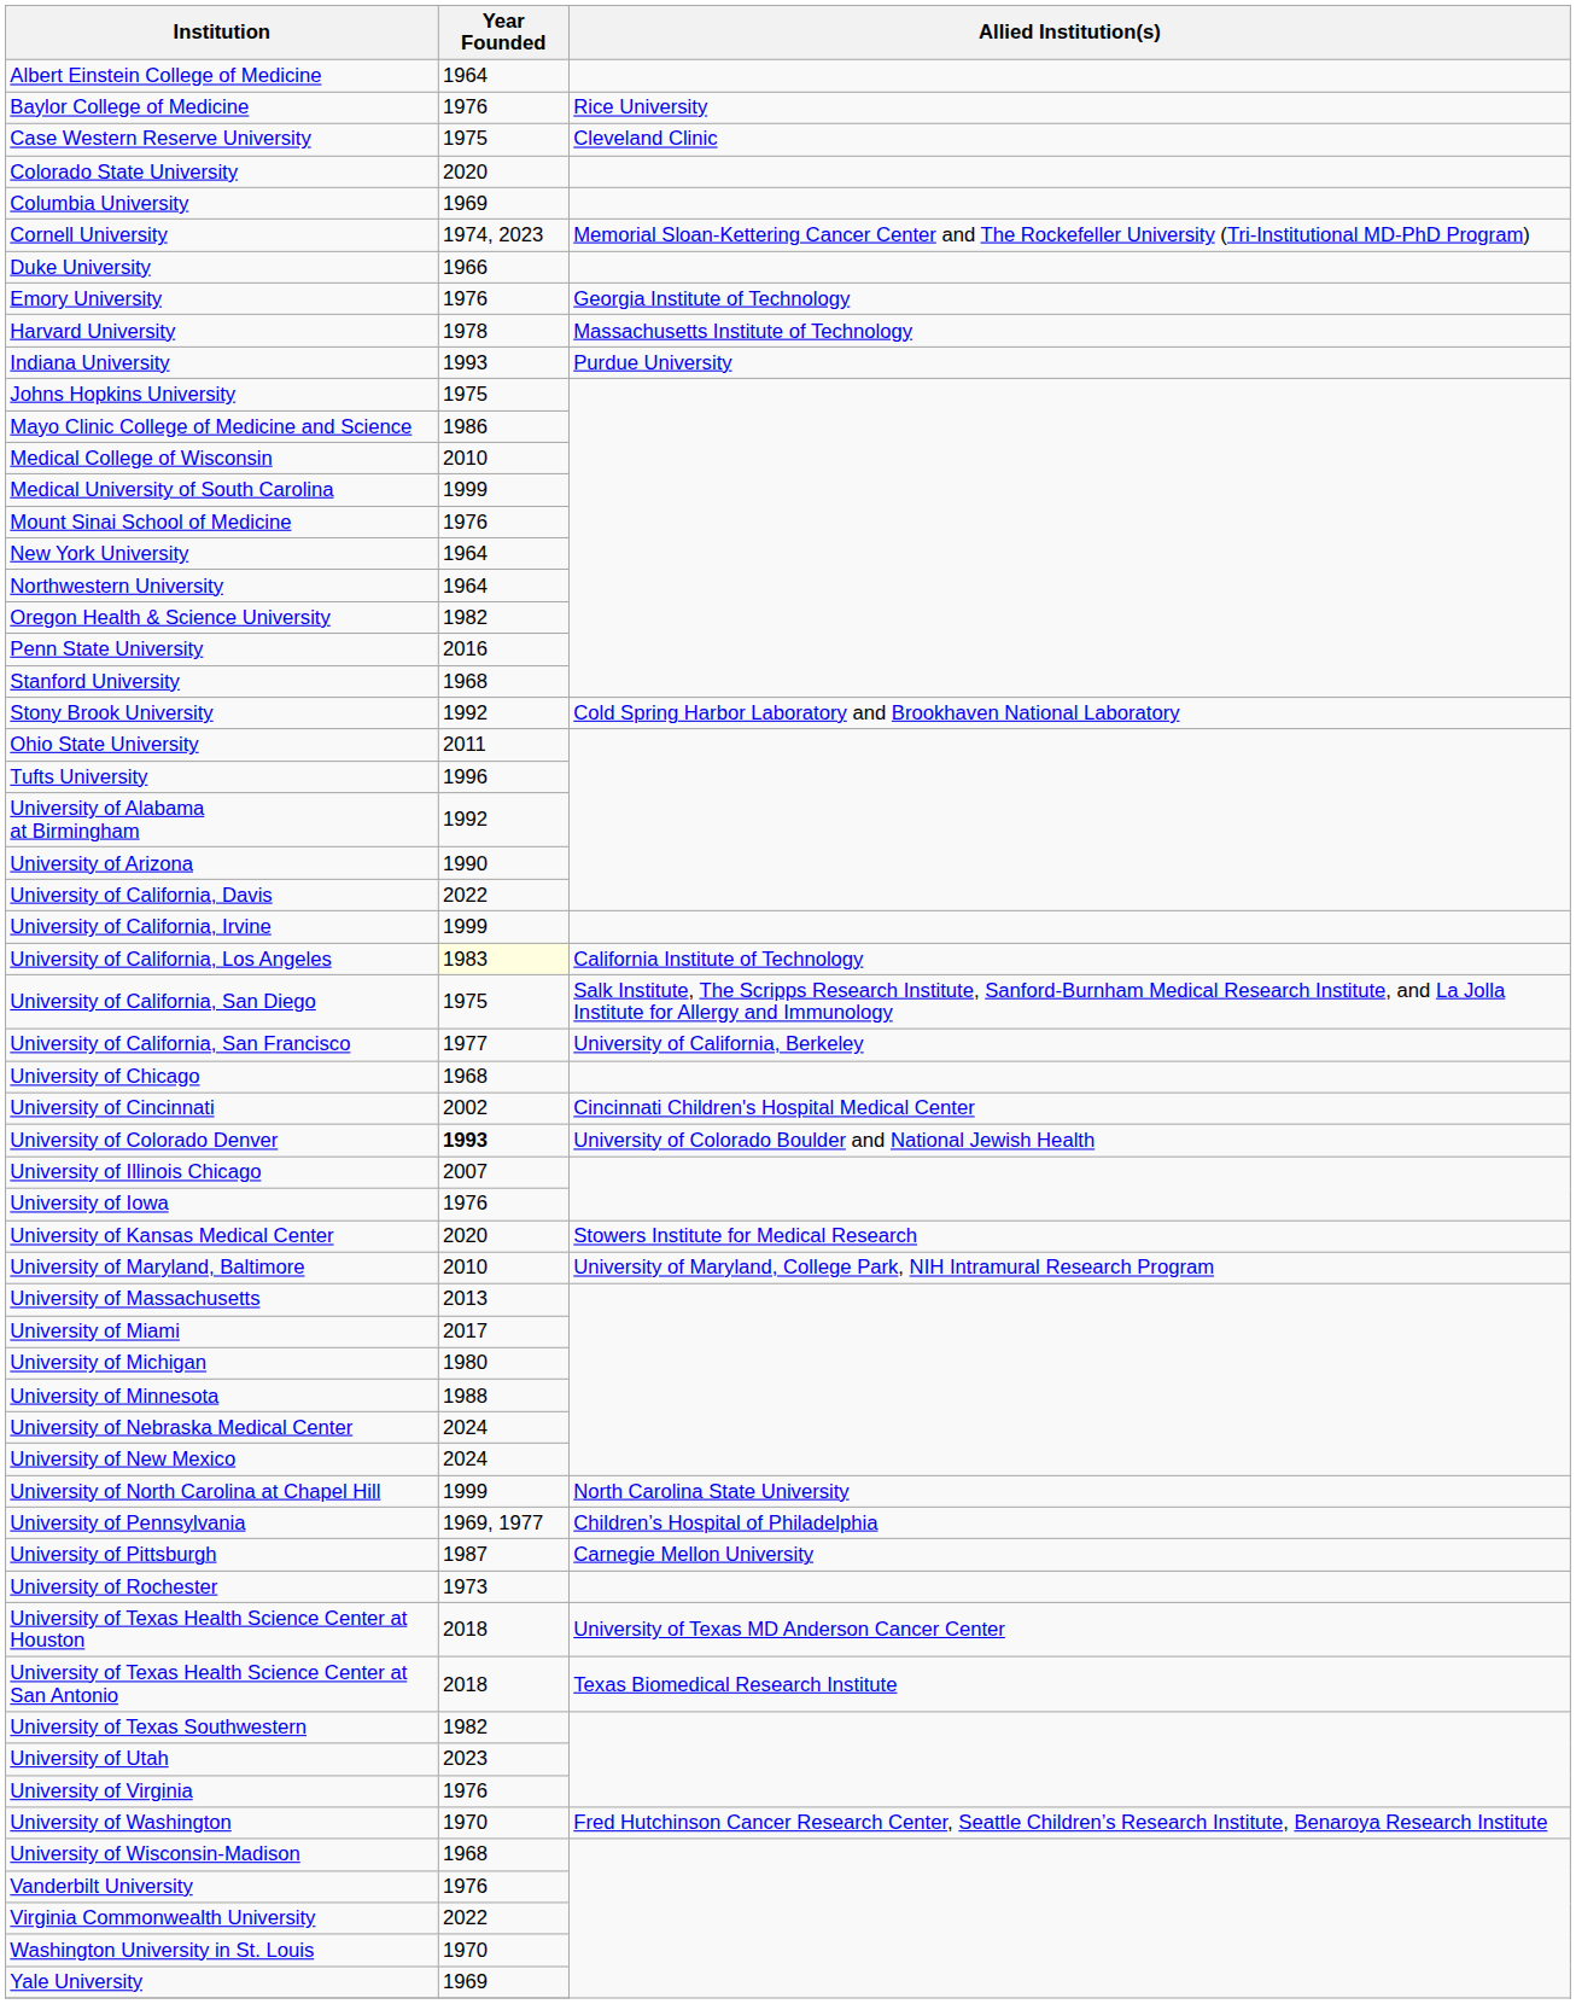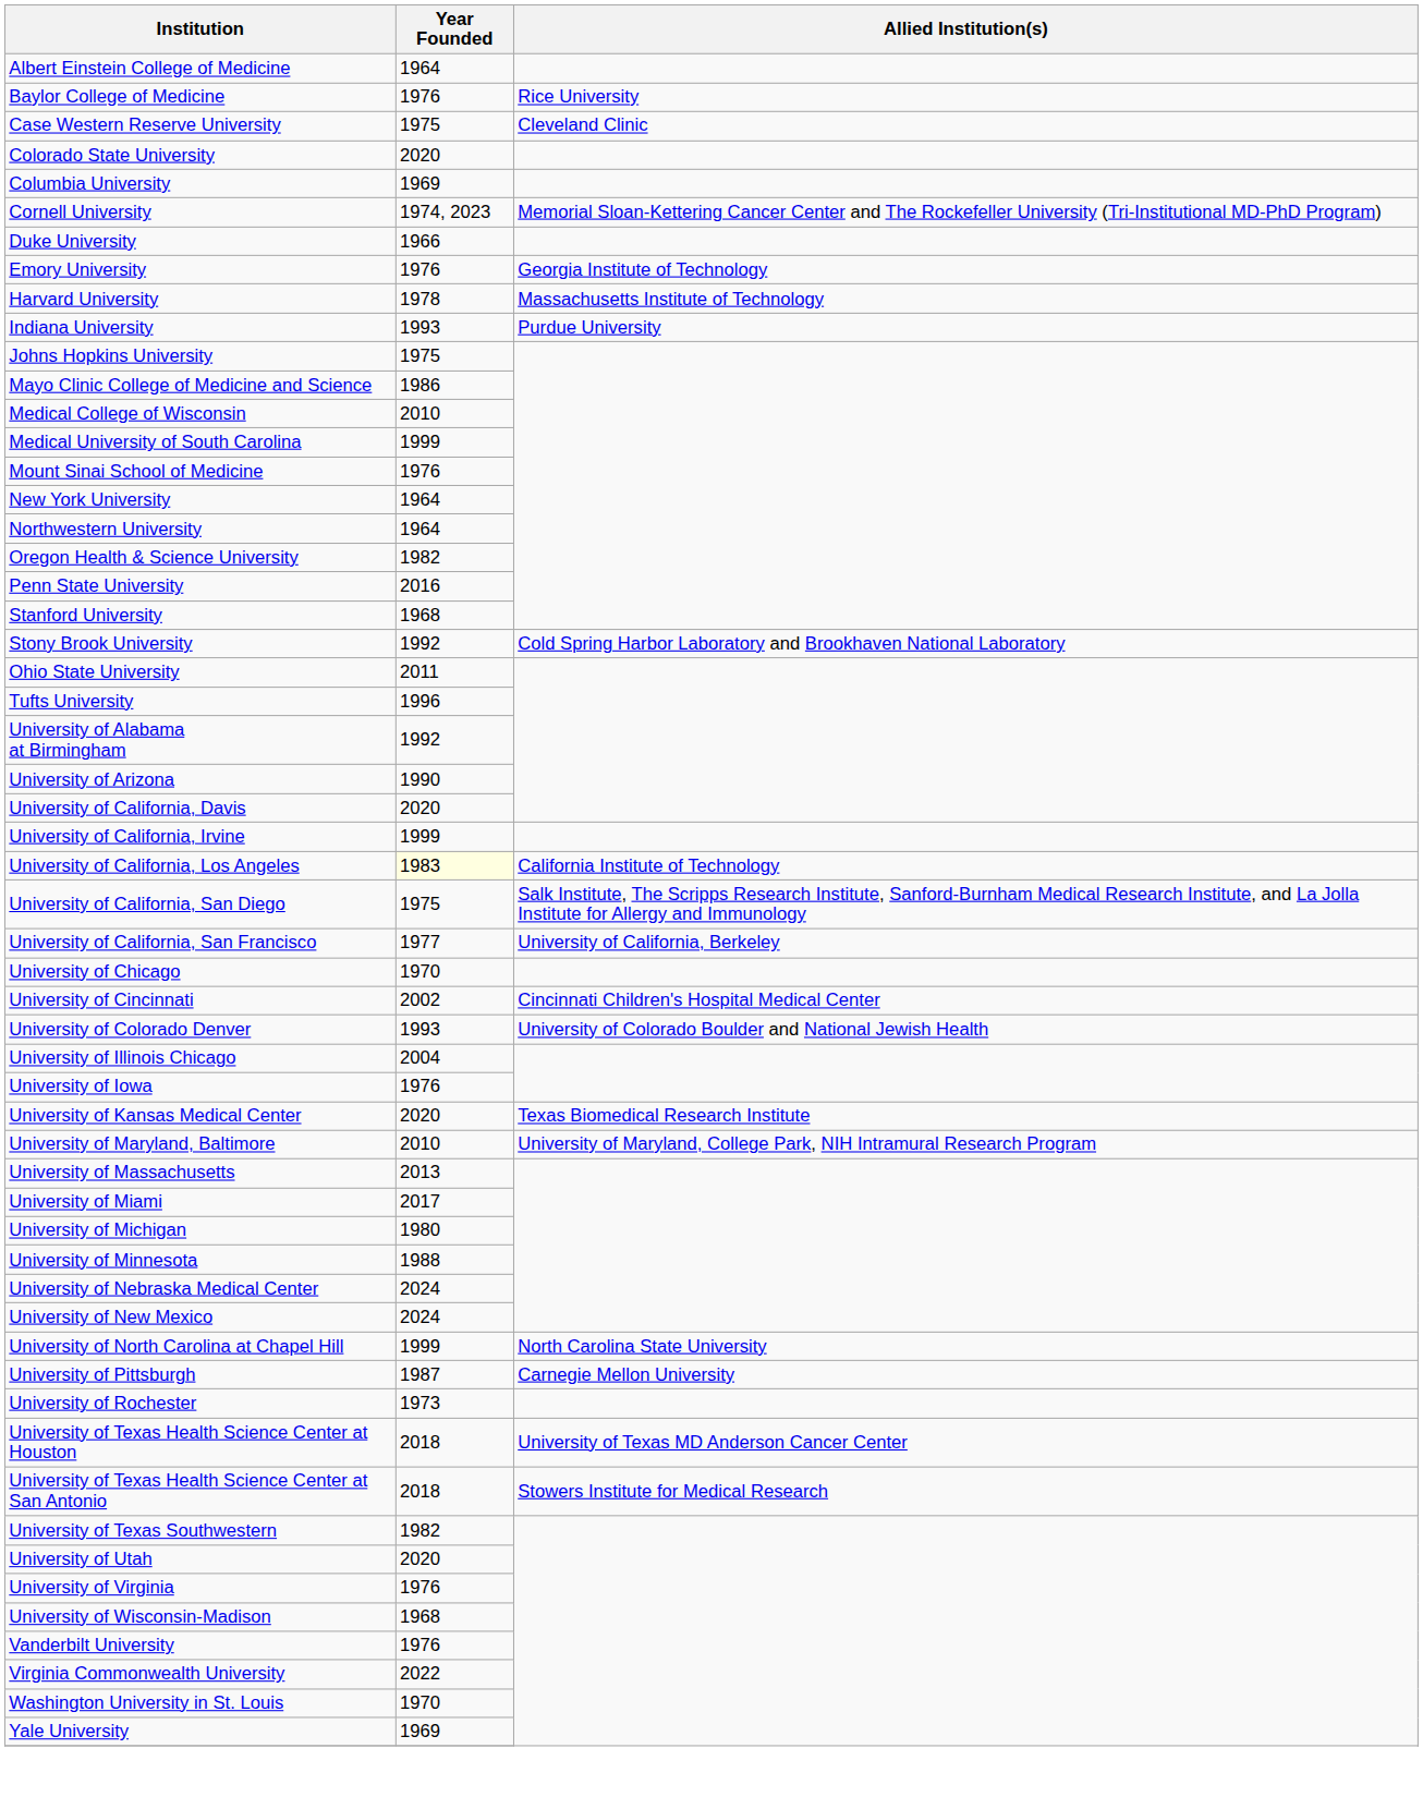University of California, Davis | Year Founded: 2022 -> 2020
University of Chicago | Year Founded: 1968 -> 1970
University of Colorado Denver | Year Founded: bold -> normal
University of Illinois Chicago | Year Founded: 2007 -> 2004
University of Kansas Medical Center | Allied Institution(s): Stowers Institute for Medical Research -> Texas Biomedical Research Institute
- row: University of Pennsylvania | 1969, 1977 | Children’s Hospital of Philadelphia
University of Texas Health Science Center at San Antonio | Allied Institution(s): Texas Biomedical Research Institute -> Stowers Institute for Medical Research
University of Utah | Year Founded: 2023 -> 2020
- row: University of Washington | 1970 | Fred Hutchinson Cancer Research Center, Seattle Children’s Research Institute, Benaroya Research Institute
